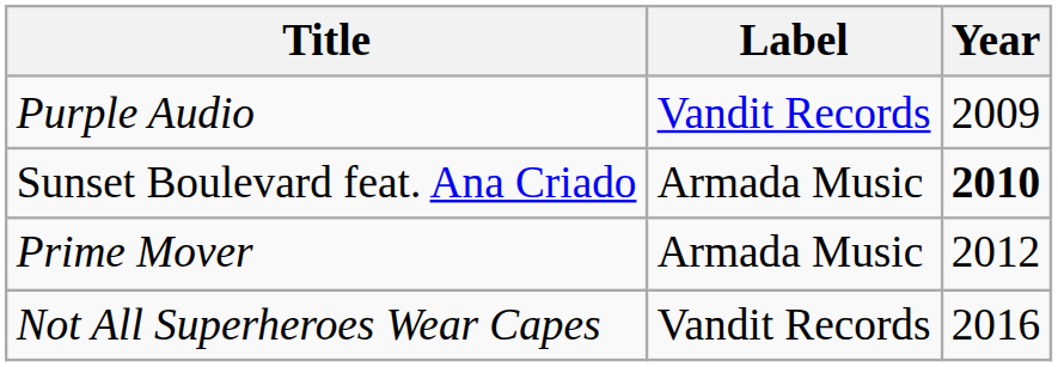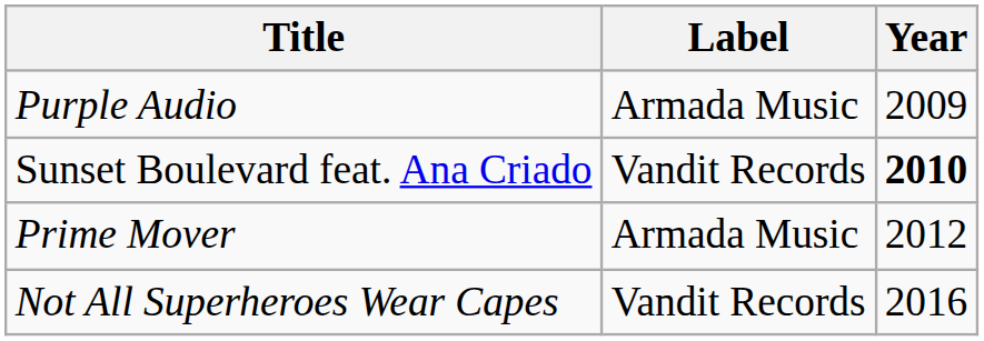Purple Audio | Label: Vandit Records -> Armada Music
Sunset Boulevard feat. Ana Criado | Label: Armada Music -> Vandit Records
